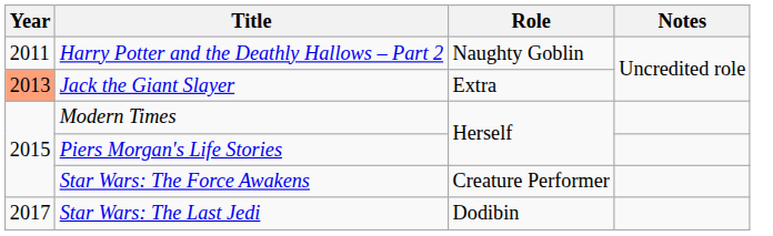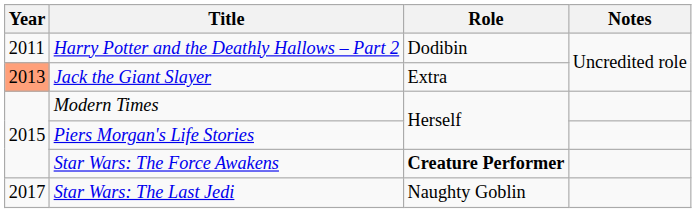Harry Potter and the Deathly Hallows – Part 2 | Role: Naughty Goblin -> Dodibin
Star Wars: The Force Awakens | Role: normal -> bold
Star Wars: The Last Jedi | Role: Dodibin -> Naughty Goblin
